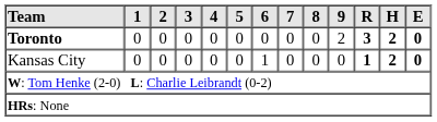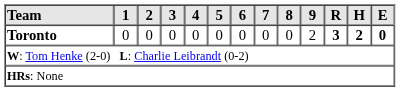- row: Kansas City | 0 | 0 | 0 | 0 | 0 | 1 | 0 | 0 | 0 | 1 | 2 | 0
